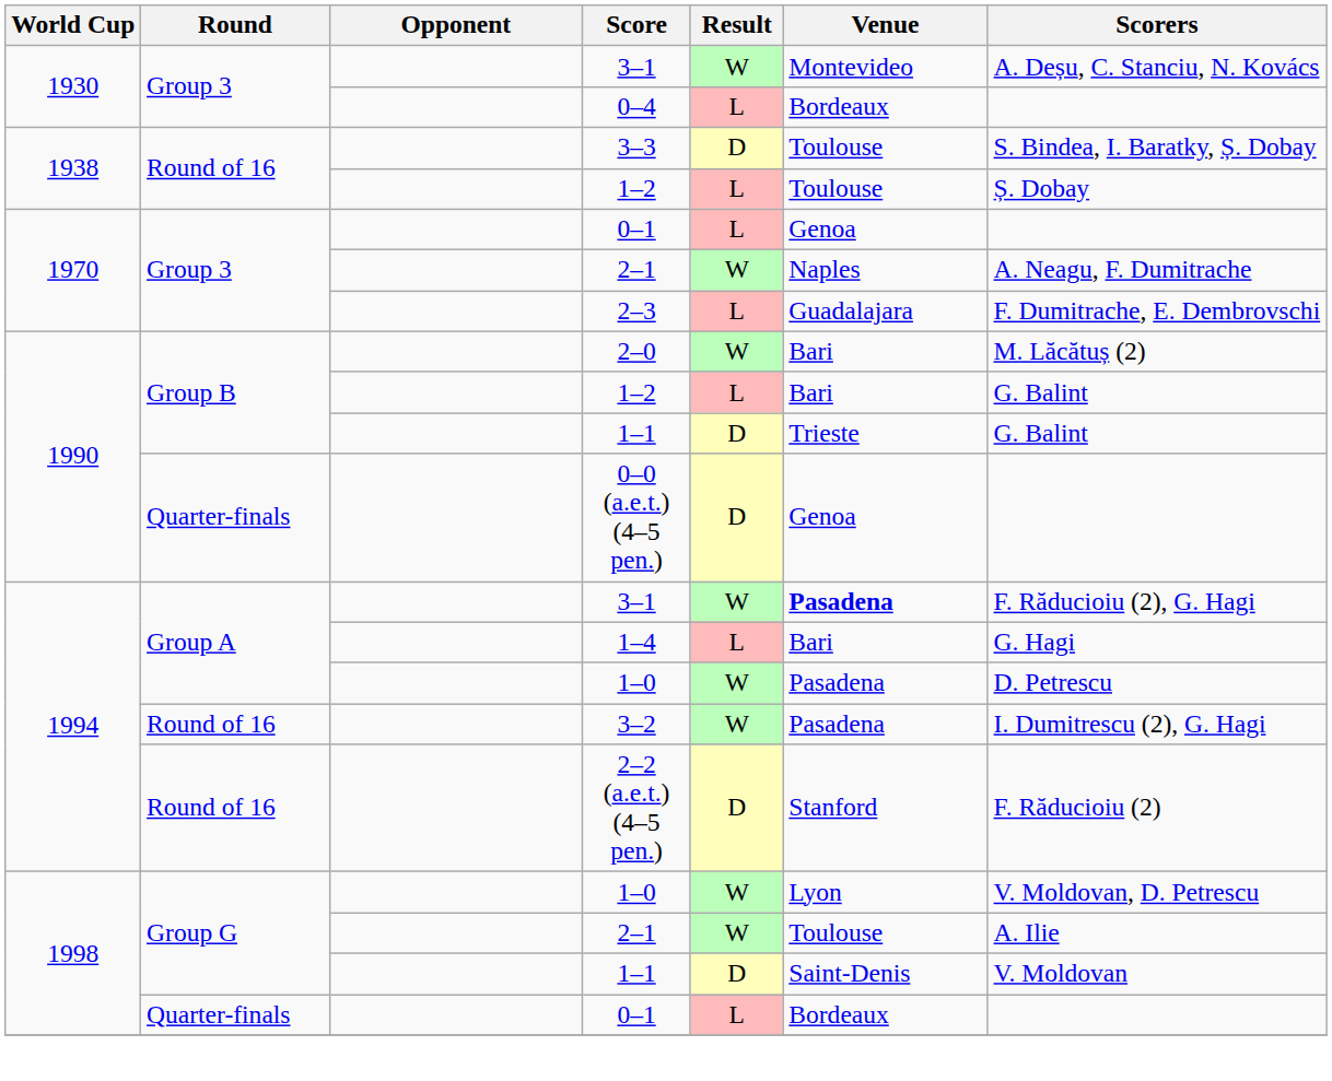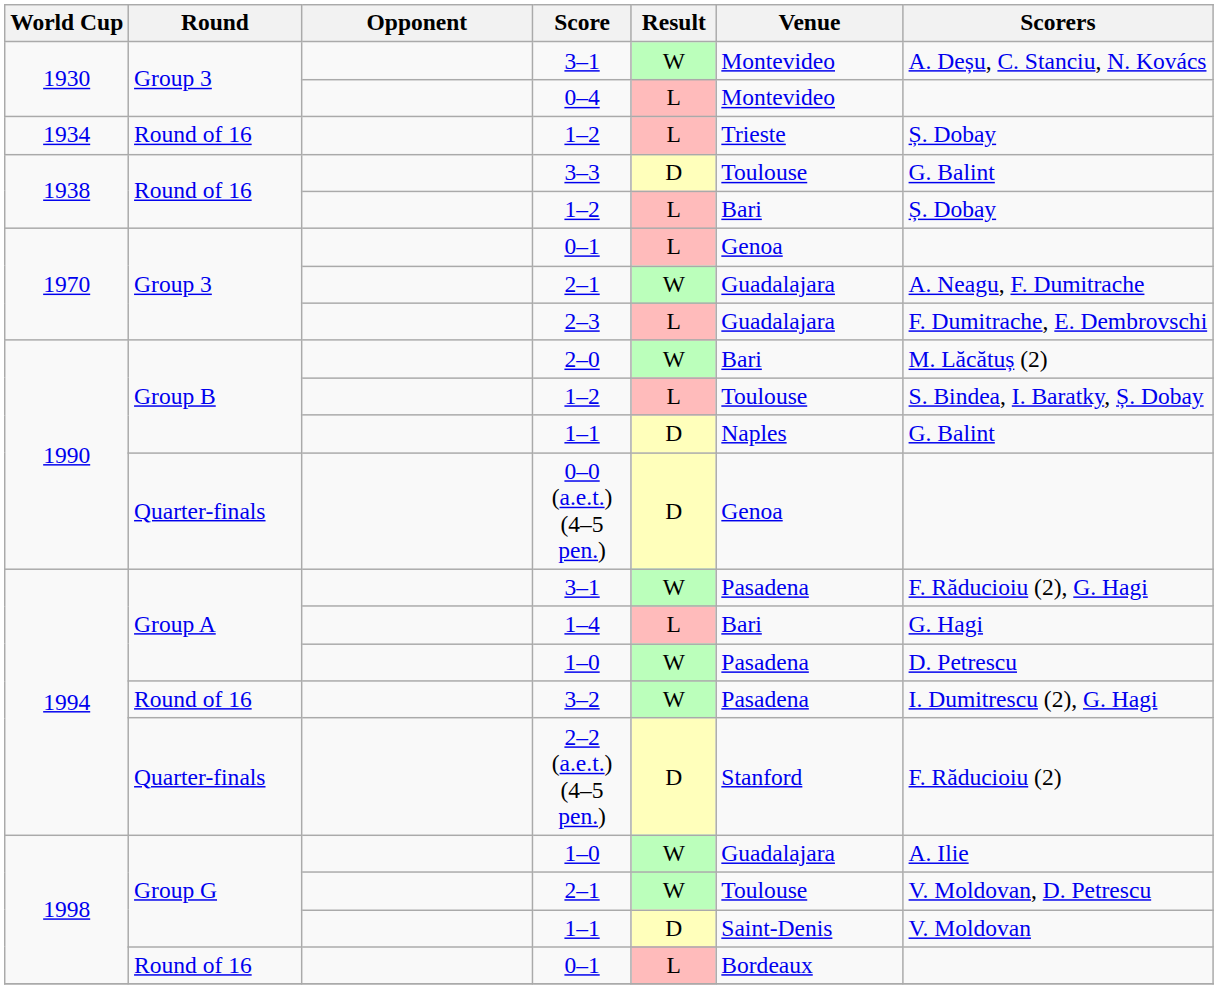0–4 | Venue: Bordeaux -> Montevideo
+ row: 1934 | Round of 16 | 1–2 | L | Trieste | Ș. Dobay
3–3 | Scorers: S. Bindea, I. Baratky, Ș. Dobay -> G. Balint
1938 / 1–2 | Venue: Toulouse -> Bari
1970 / 2–1 | Venue: Naples -> Guadalajara
1990 / 1–2 | Venue: Bari -> Toulouse
1990 / 1–2 | Scorers: G. Balint -> S. Bindea, I. Baratky, Ș. Dobay
1990 / 1–1 | Venue: Trieste -> Naples
1994 / 3–1 | Venue: bold -> normal
2–2 (a.e.t.) (4–5 pen.) | Round: Round of 16 -> Quarter-finals
1998 / 1–0 | Venue: Lyon -> Guadalajara
1998 / 1–0 | Scorers: V. Moldovan, D. Petrescu -> A. Ilie
1998 / 2–1 | Scorers: A. Ilie -> V. Moldovan, D. Petrescu
1998 / 0–1 | Round: Quarter-finals -> Round of 16
